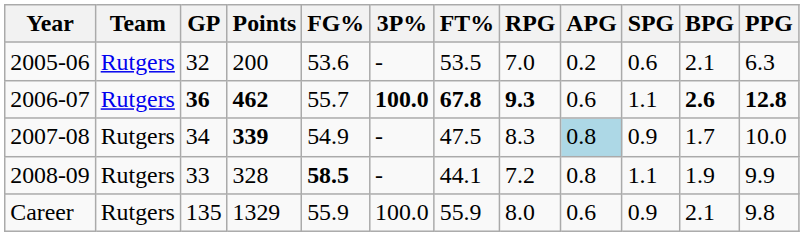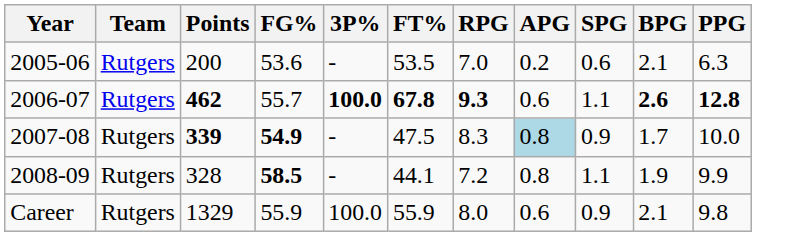- column: GP | 32 | 36 | 34 | 33 | 135
2007-08 | FG%: normal -> bold
